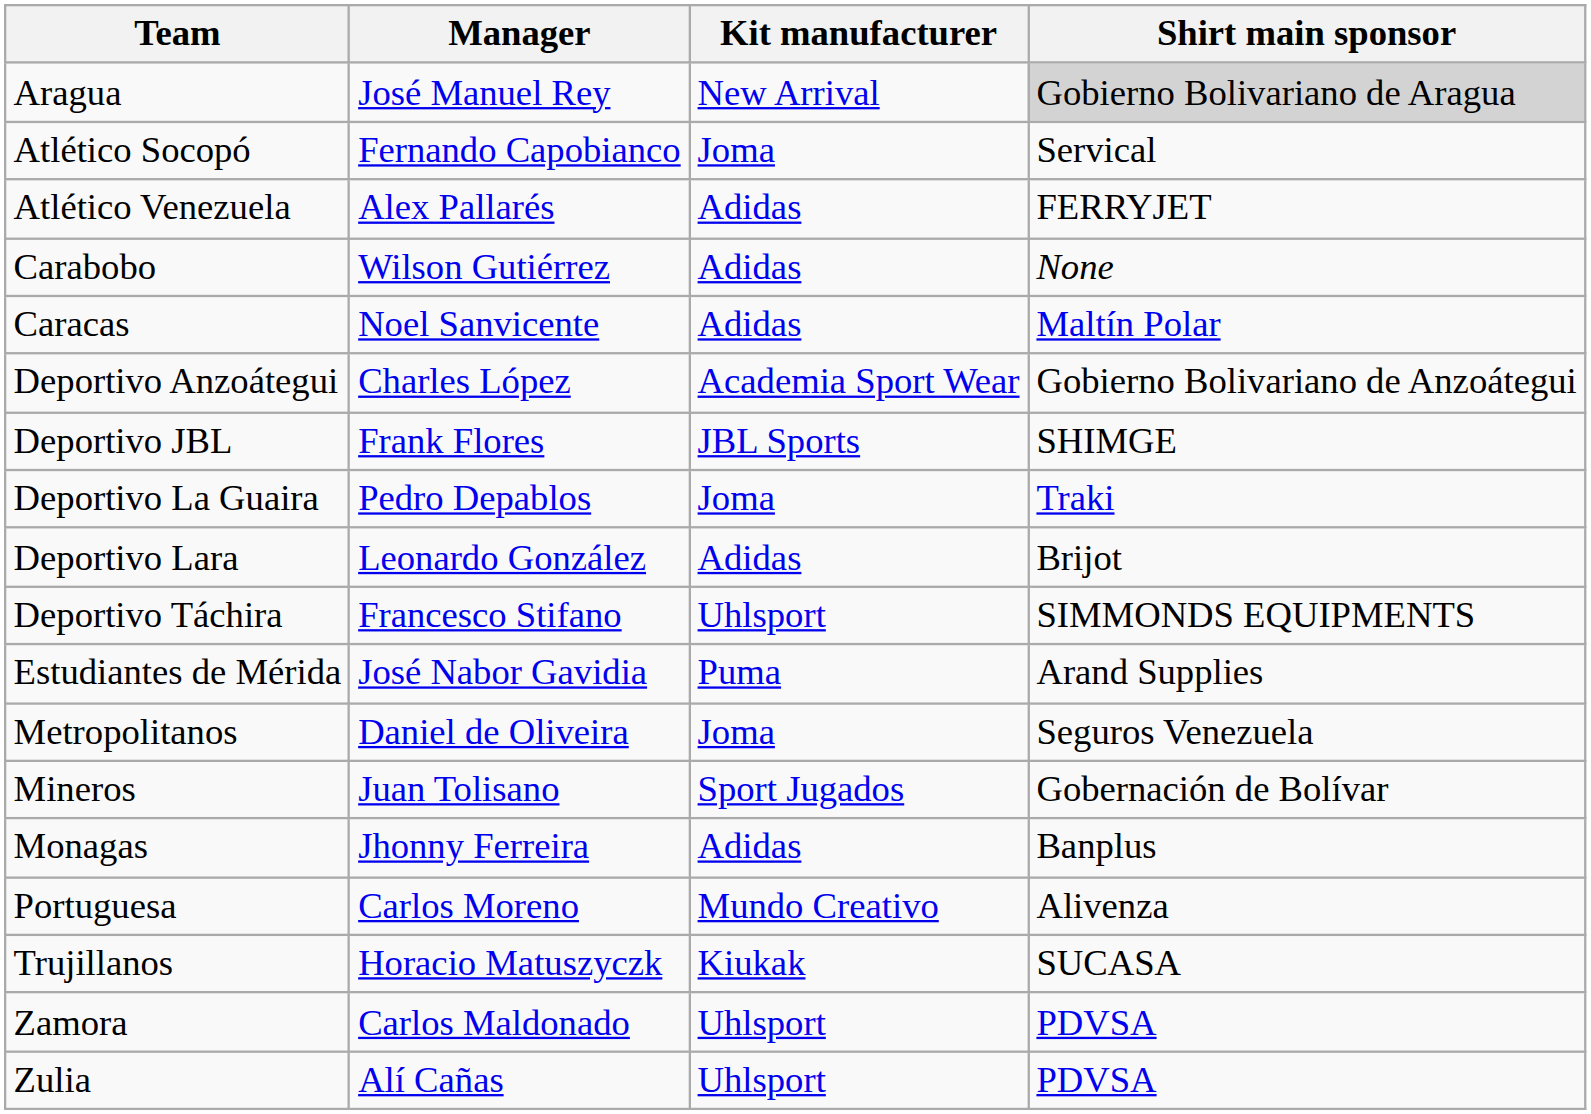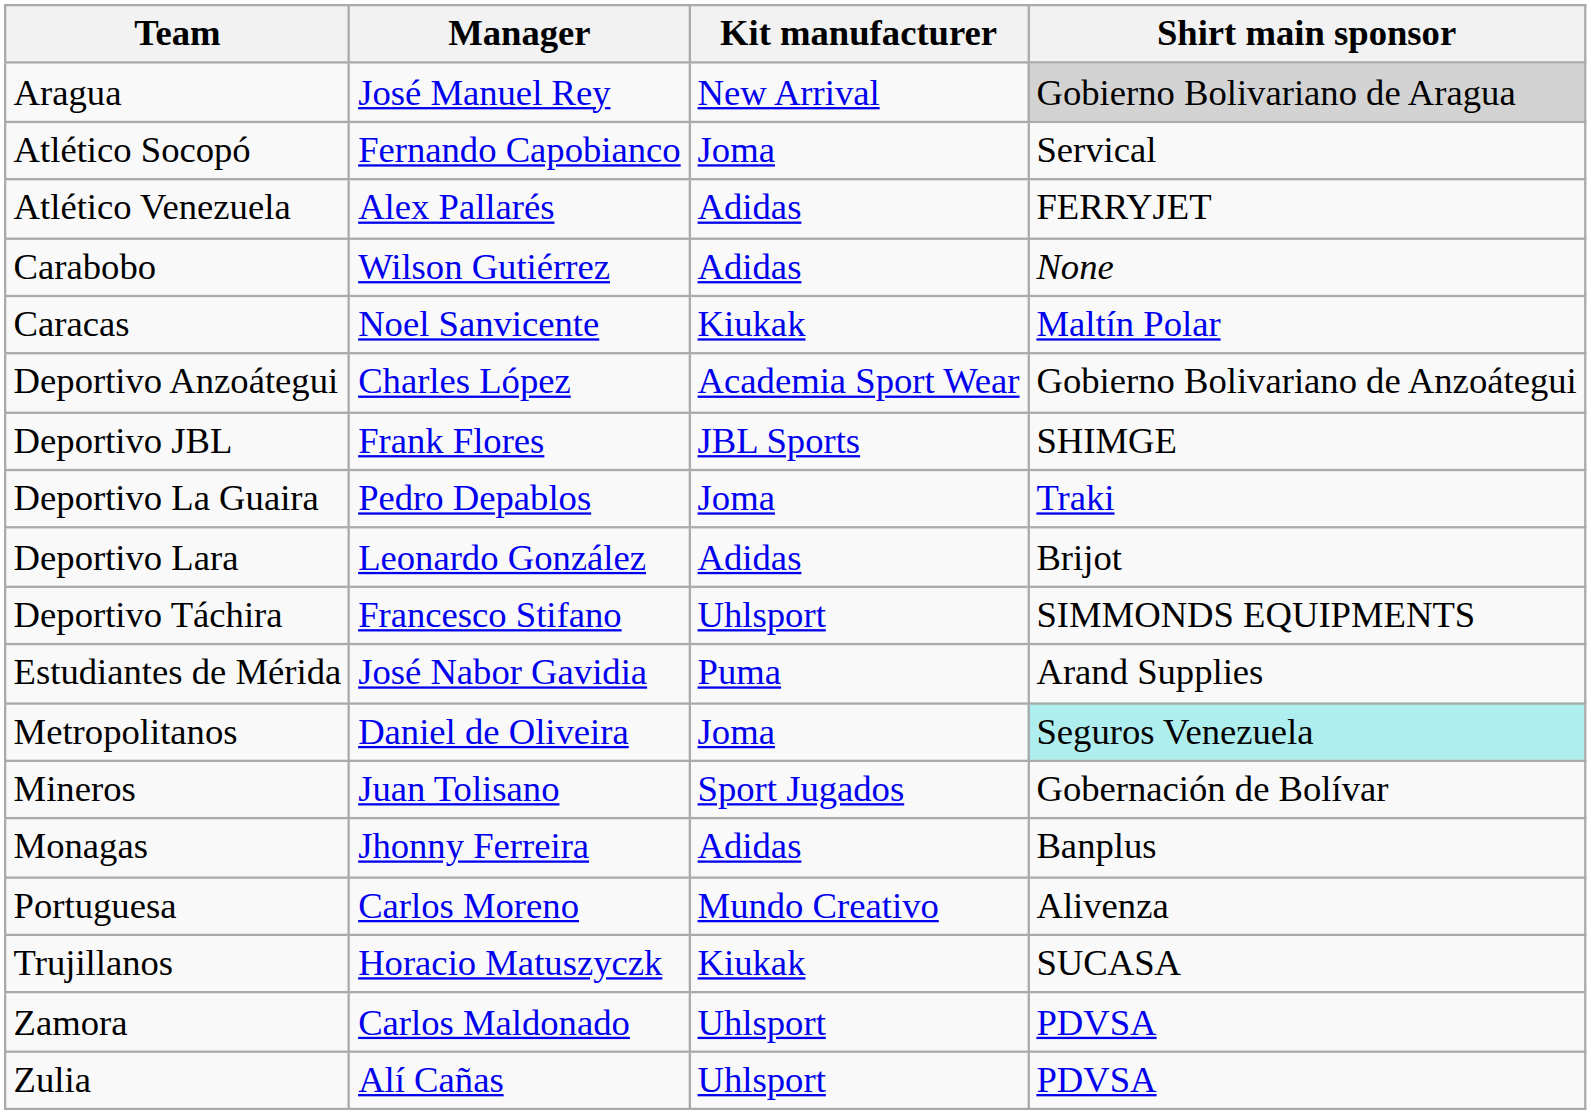Caracas | Kit manufacturer: Adidas -> Kiukak
Metropolitanos | Shirt main sponsor: no background -> paleturquoise background
